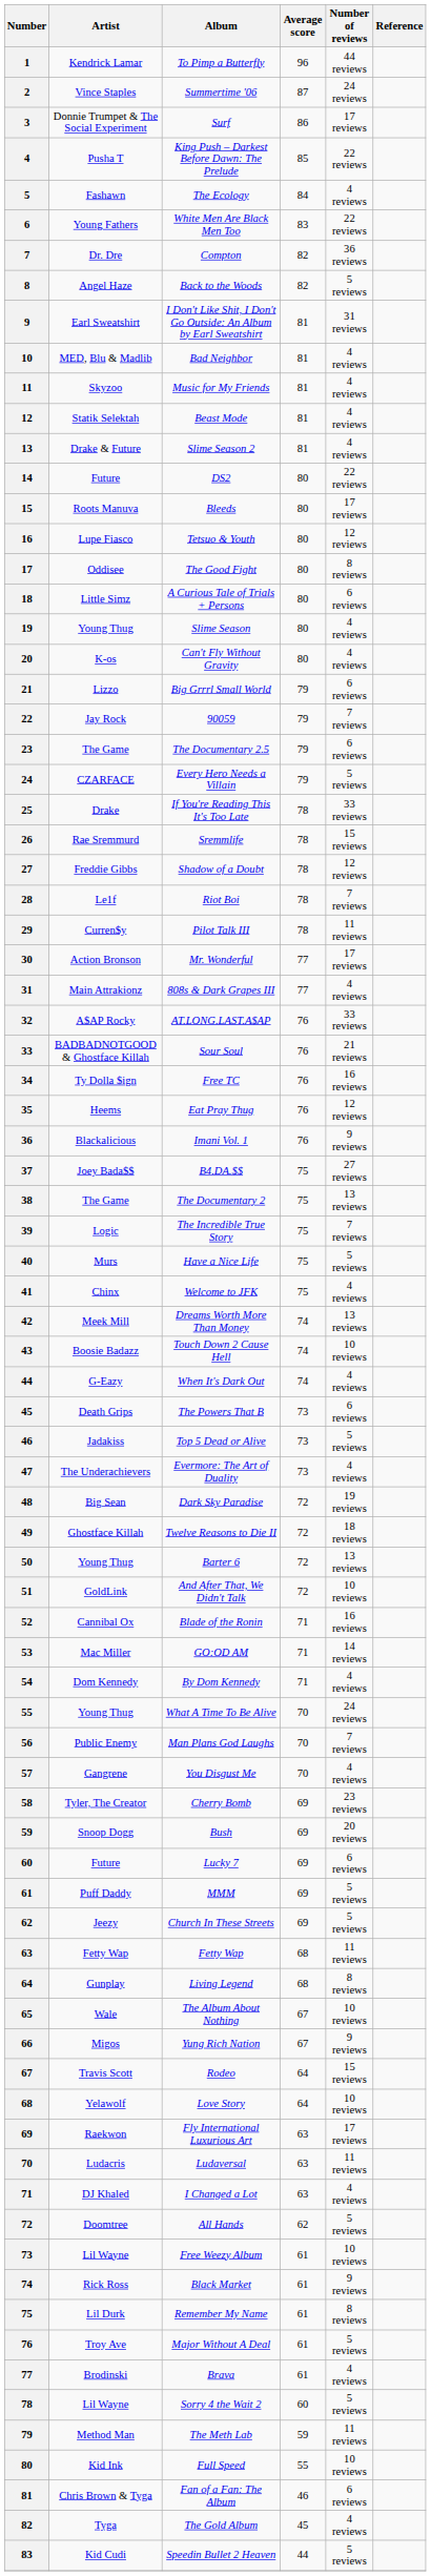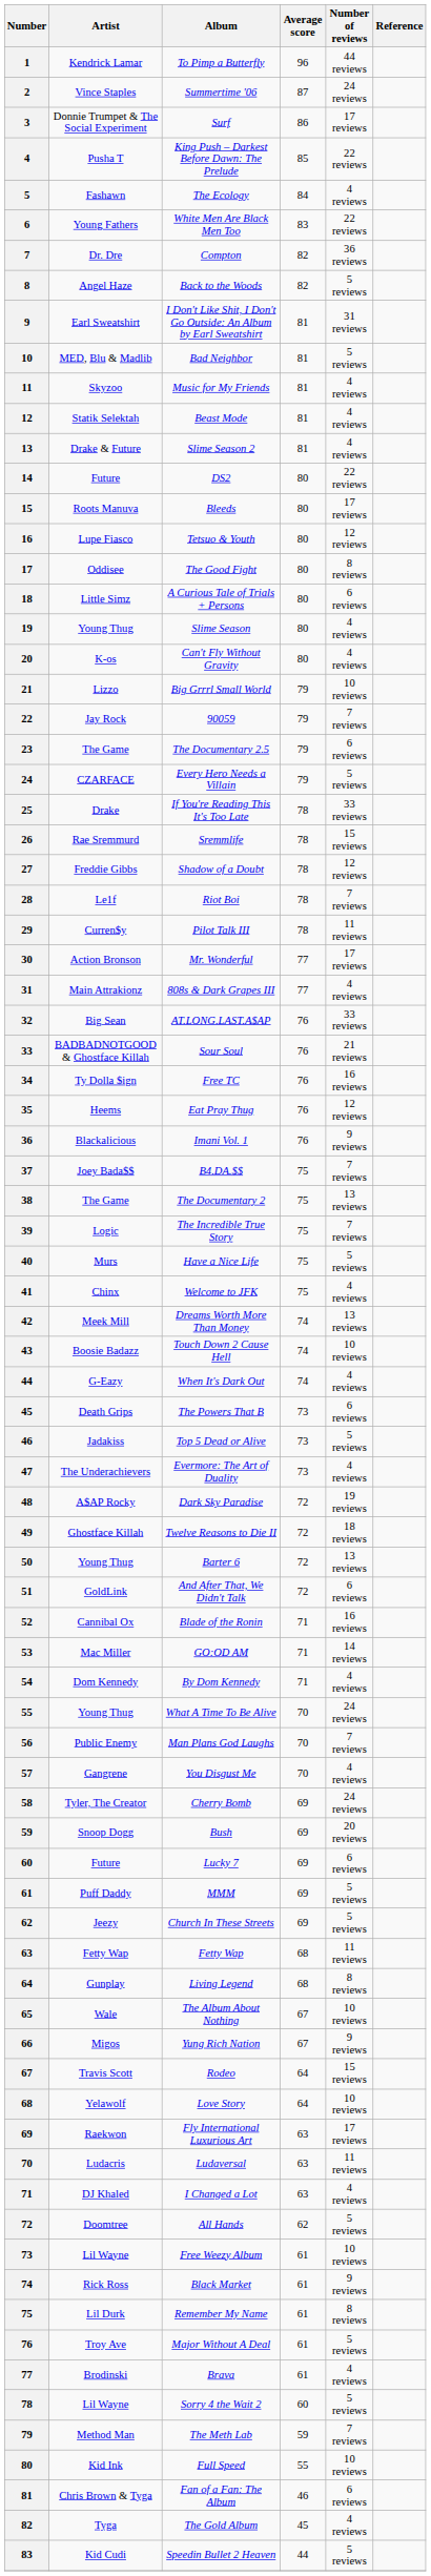Bad Neighbor | Number of reviews: 4 reviews -> 5 reviews
Big Grrrl Small World | Number of reviews: 6 reviews -> 10 reviews
AT.LONG.LAST.A$AP | Artist: A$AP Rocky -> Big Sean
B4.DA.$$ | Number of reviews: 27 reviews -> 7 reviews
Dark Sky Paradise | Artist: Big Sean -> A$AP Rocky
And After That, We Didn't Talk | Number of reviews: 10 reviews -> 6 reviews
Cherry Bomb | Number of reviews: 23 reviews -> 24 reviews
The Meth Lab | Number of reviews: 11 reviews -> 7 reviews
